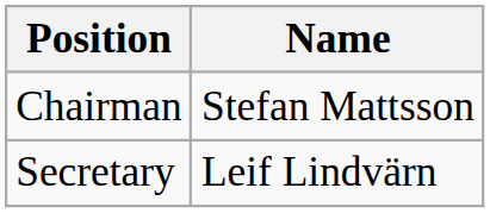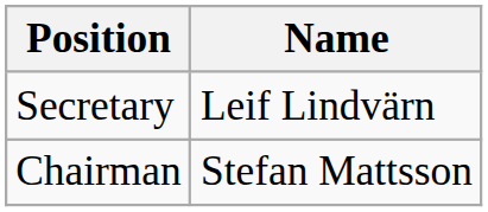rows swapped: Chairman <-> Secretary
